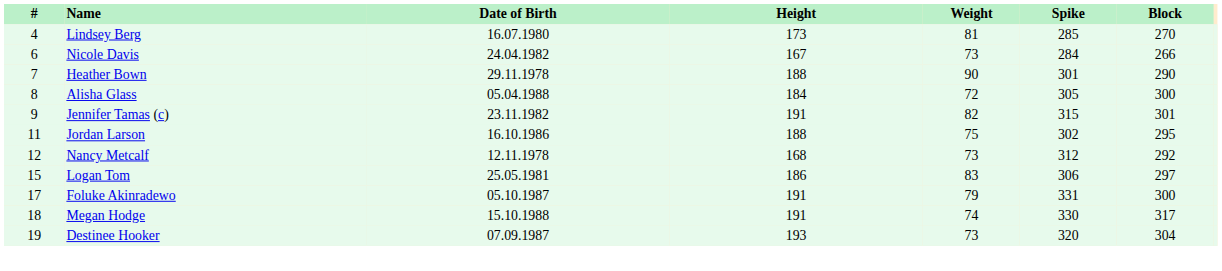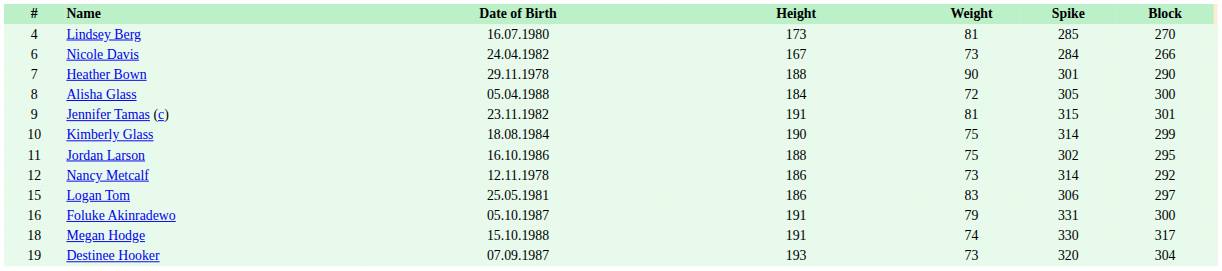Jennifer Tamas (c) | Weight: 82 -> 81
+ row: 10 | Kimberly Glass | 18.08.1984 | 190 | 75 | 314 | 299
Nancy Metcalf | Height: 168 -> 186
Nancy Metcalf | Spike: 312 -> 314
Foluke Akinradewo | #: 17 -> 16
